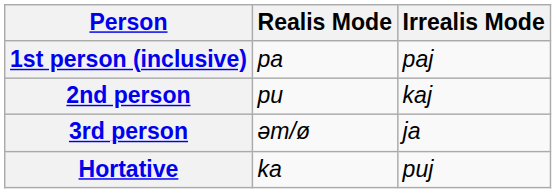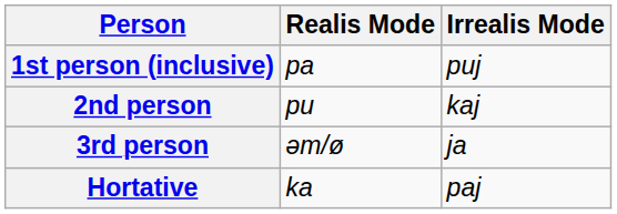1st person (inclusive) | Irrealis Mode: paj -> puj
Hortative | Irrealis Mode: puj -> paj
